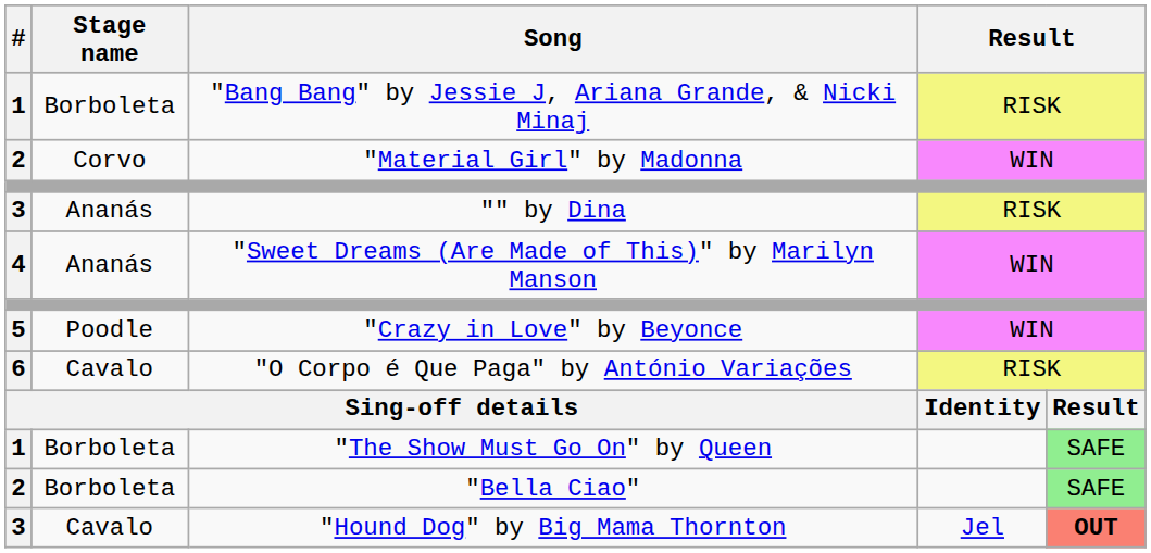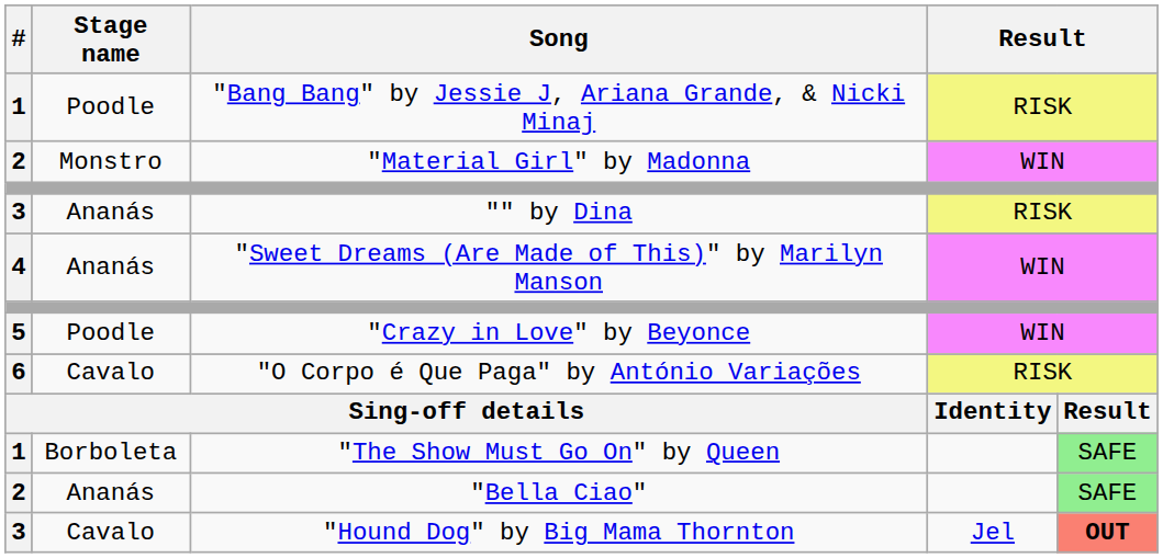"Bang Bang" by Jessie J, Ariana Grande, & Nicki Minaj | Stage name: Borboleta -> Poodle
"Material Girl" by Madonna | Stage name: Corvo -> Monstro
"Bella Ciao" | Stage name: Borboleta -> Ananás
